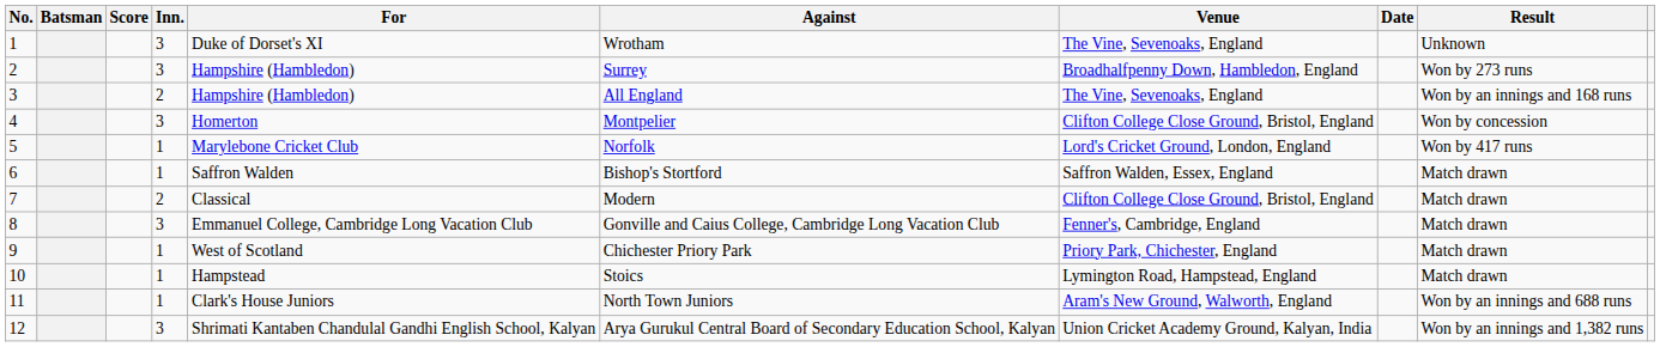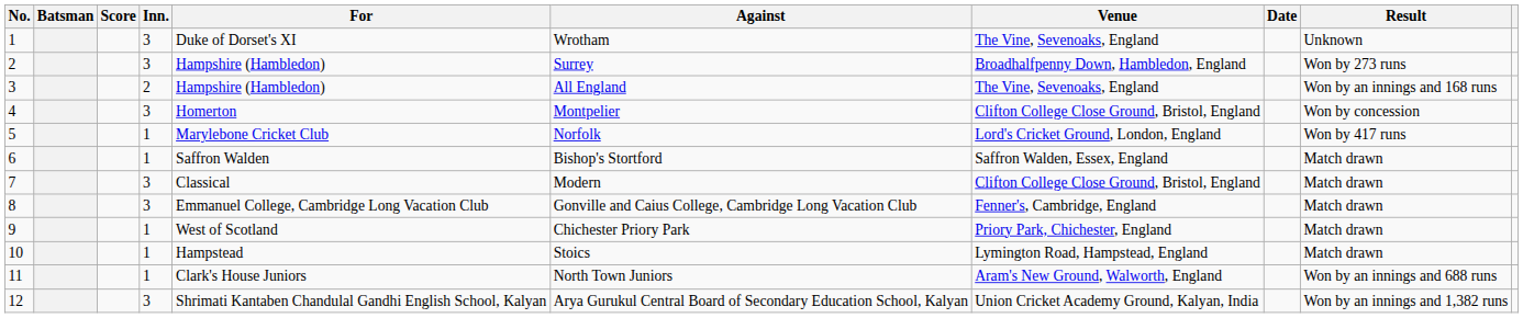7 | Inn.: 2 -> 3
